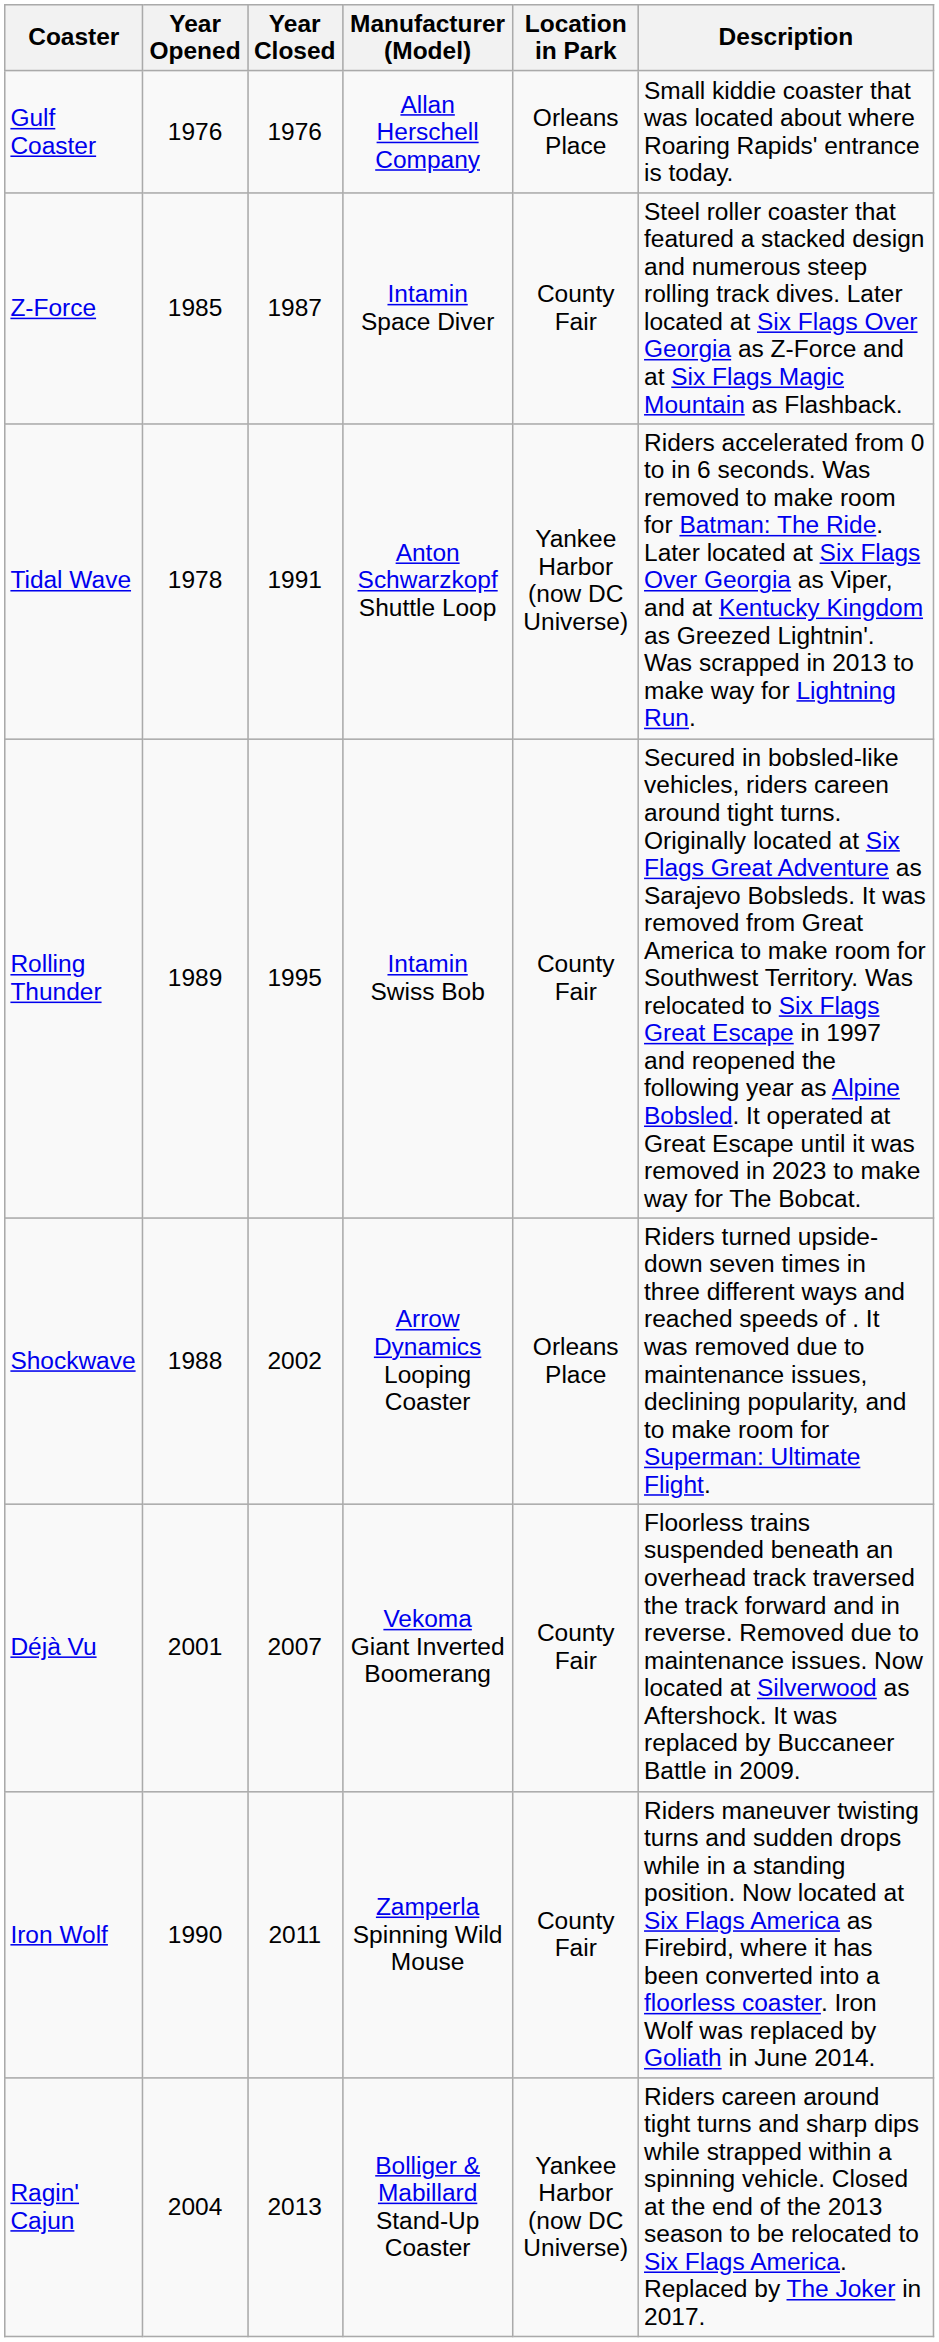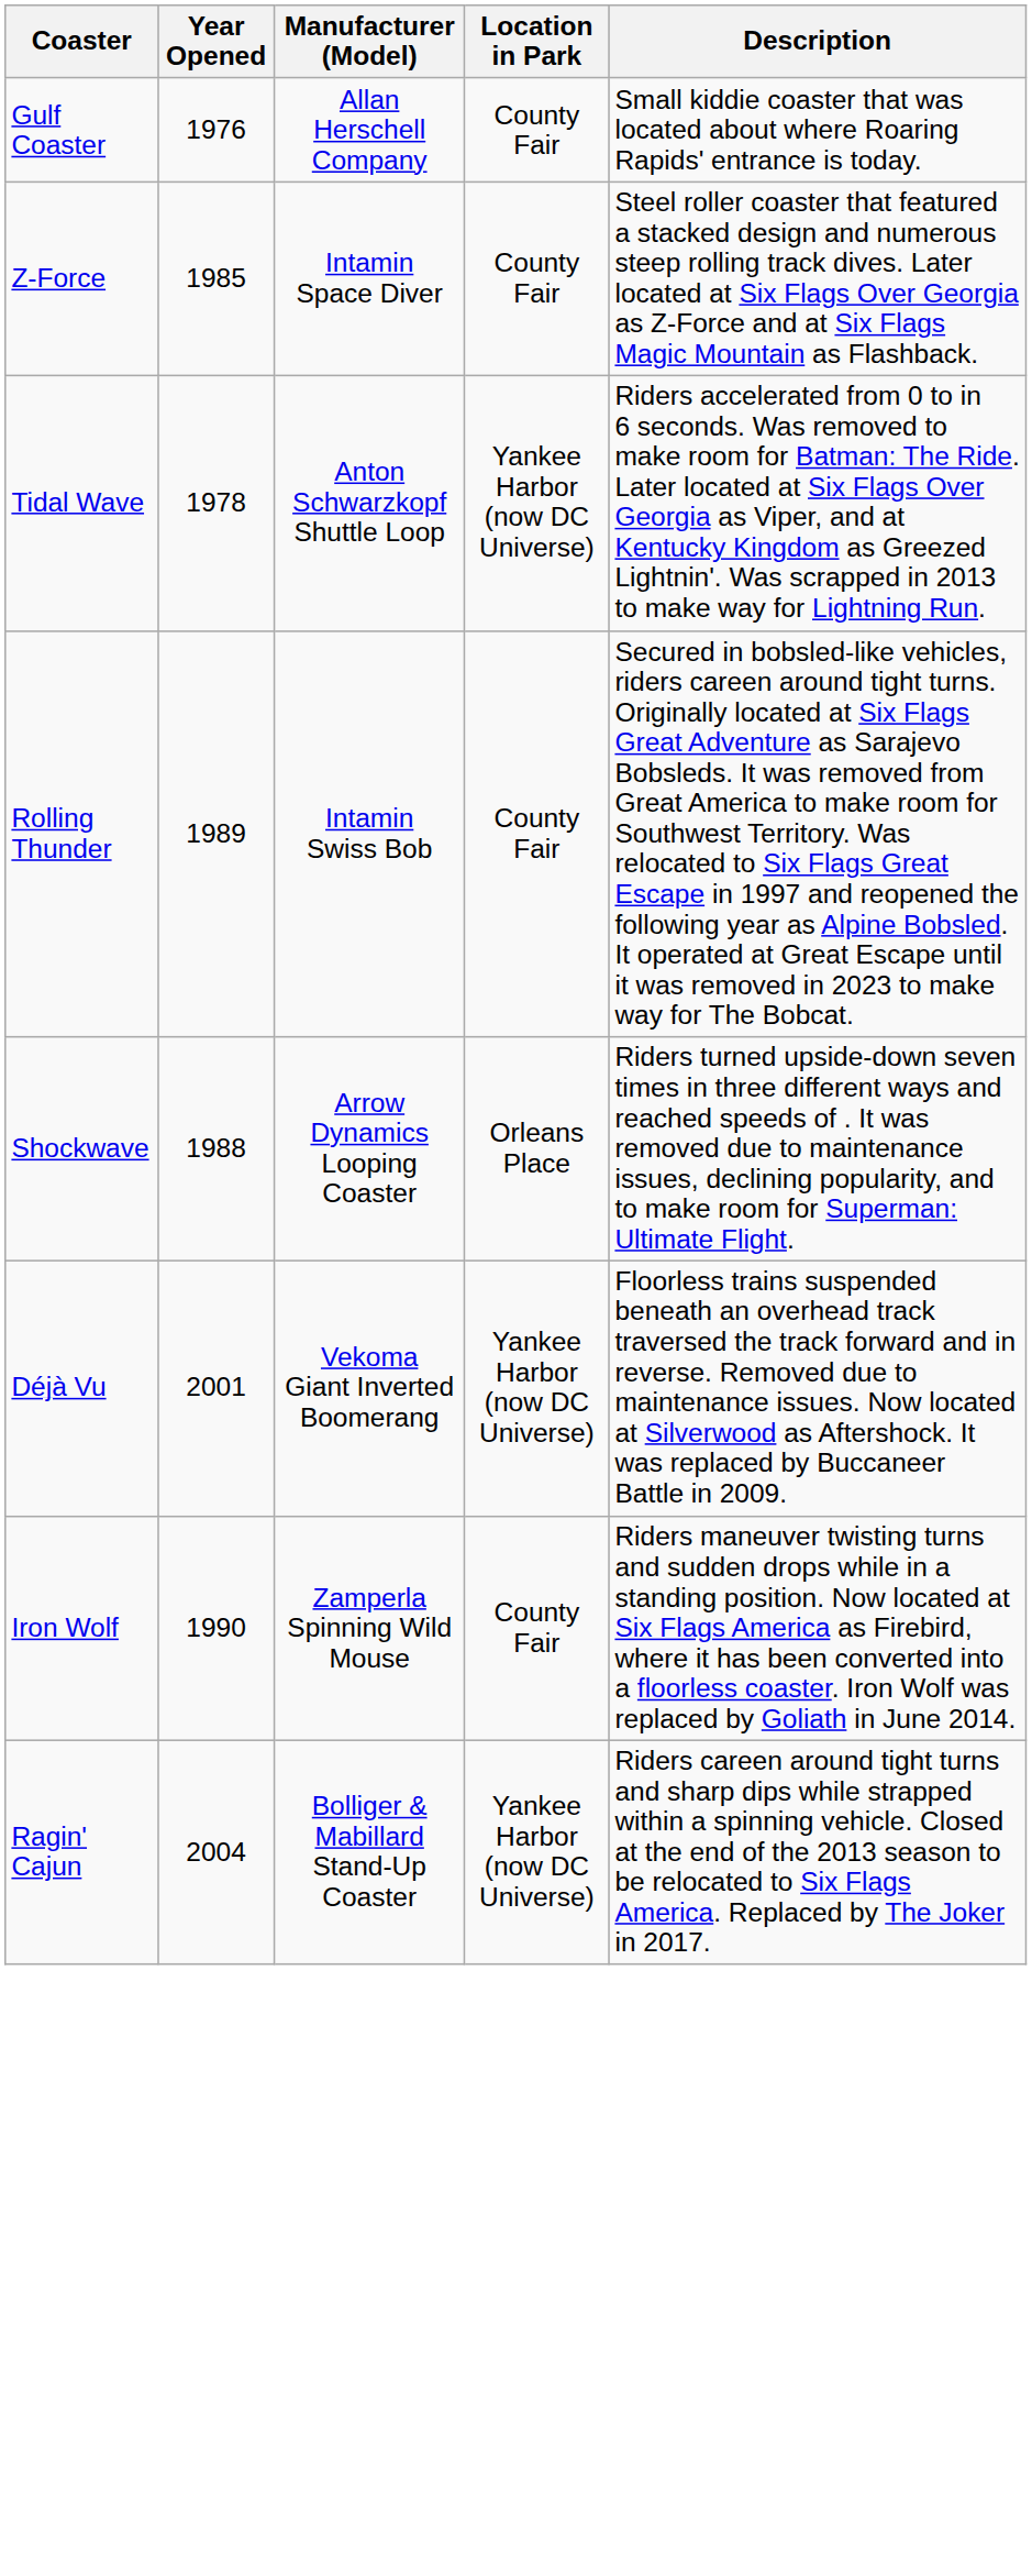- column: Year Closed | 1976 | 1987 | 1991 | 1995 | 2002 | 2007 | 2011 | 2013
Gulf Coaster | Location in Park: Orleans Place -> County Fair
Déjà Vu | Location in Park: County Fair -> Yankee Harbor (now DC Universe)
